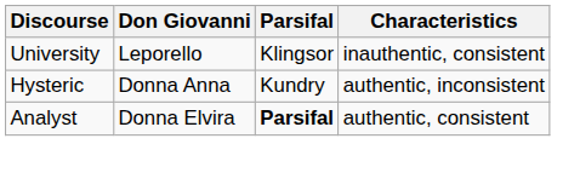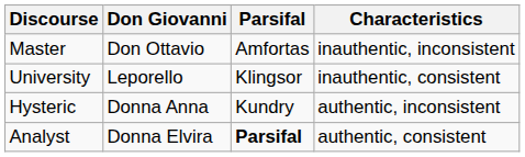+ row: Master | Don Ottavio | Amfortas | inauthentic, inconsistent
